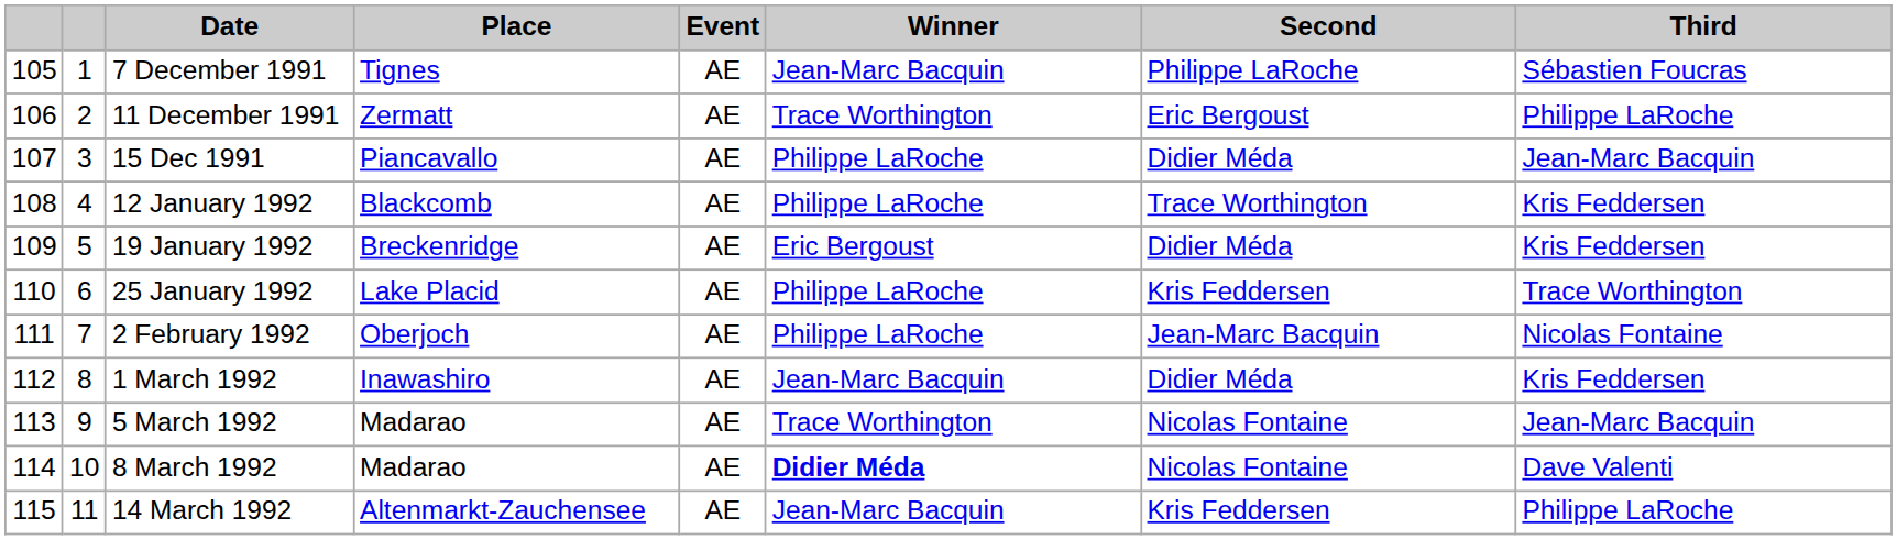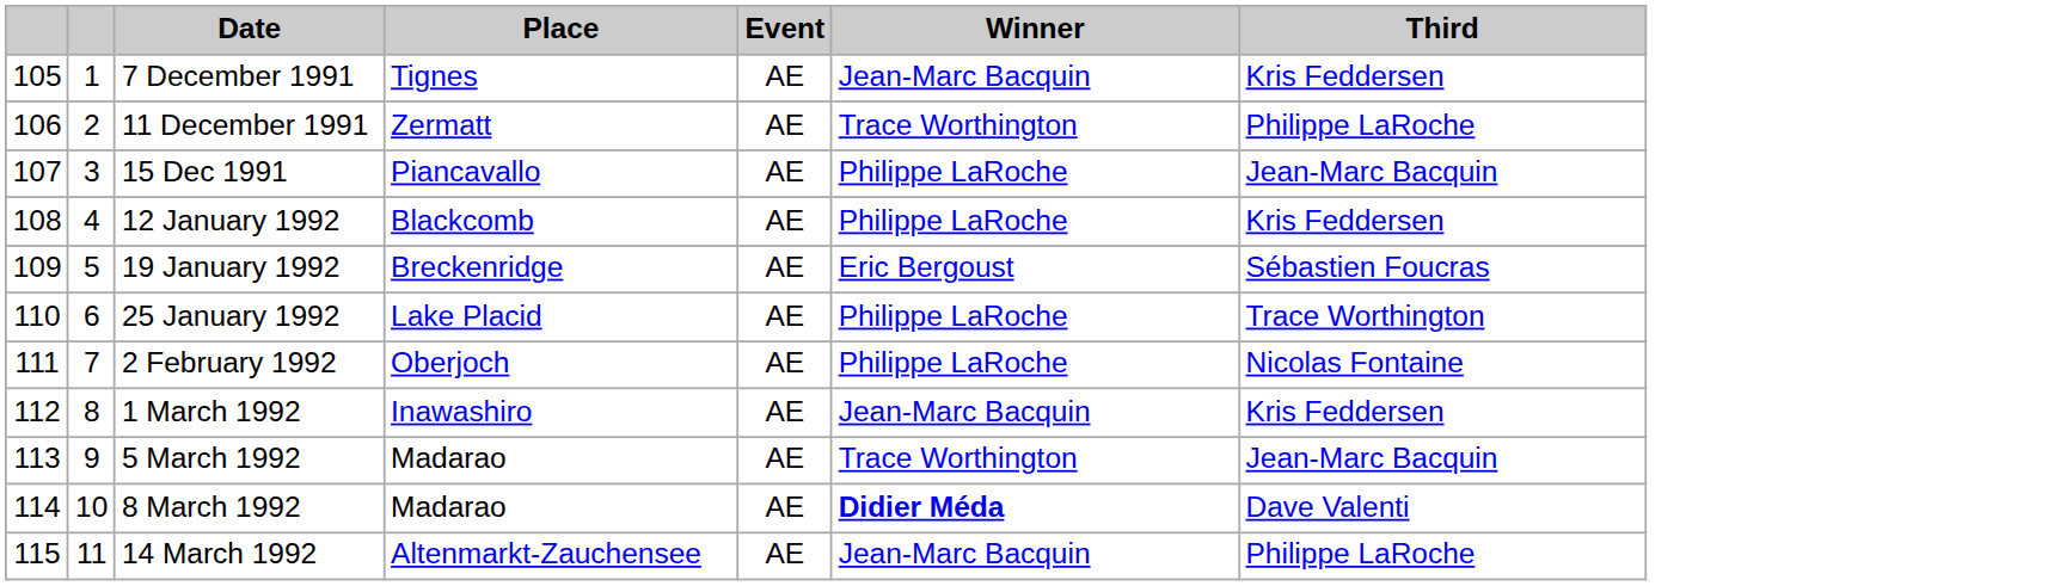- column: Second | Philippe LaRoche | Eric Bergoust | Didier Méda | Trace Worthington | Didier Méda | Kris Feddersen | Jean-Marc Bacquin | Didier Méda | Nicolas Fontaine | Nicolas Fontaine | Kris Feddersen
7 December 1991 | Third: Sébastien Foucras -> Kris Feddersen
19 January 1992 | Third: Kris Feddersen -> Sébastien Foucras
